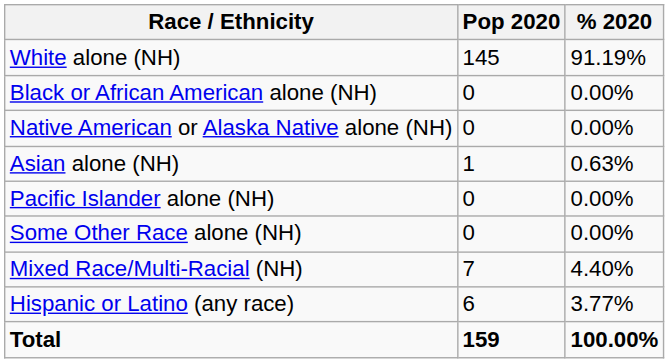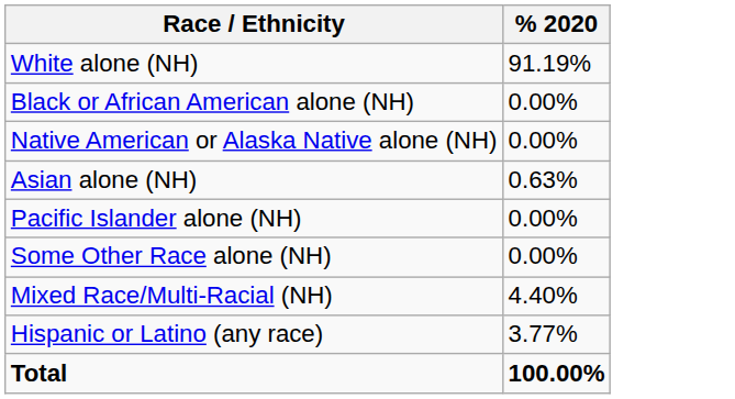- column: Pop 2020 | 145 | 0 | 0 | 1 | 0 | 0 | 7 | 6 | 159
